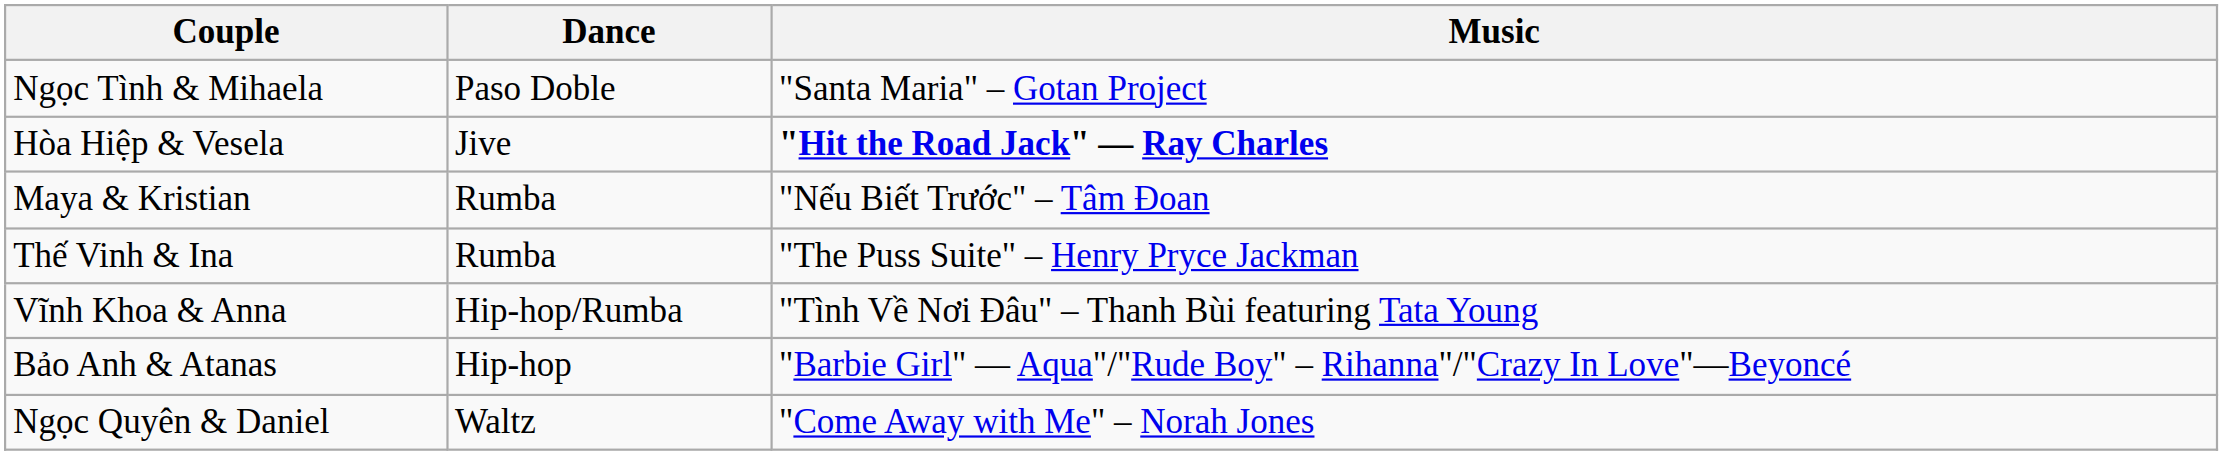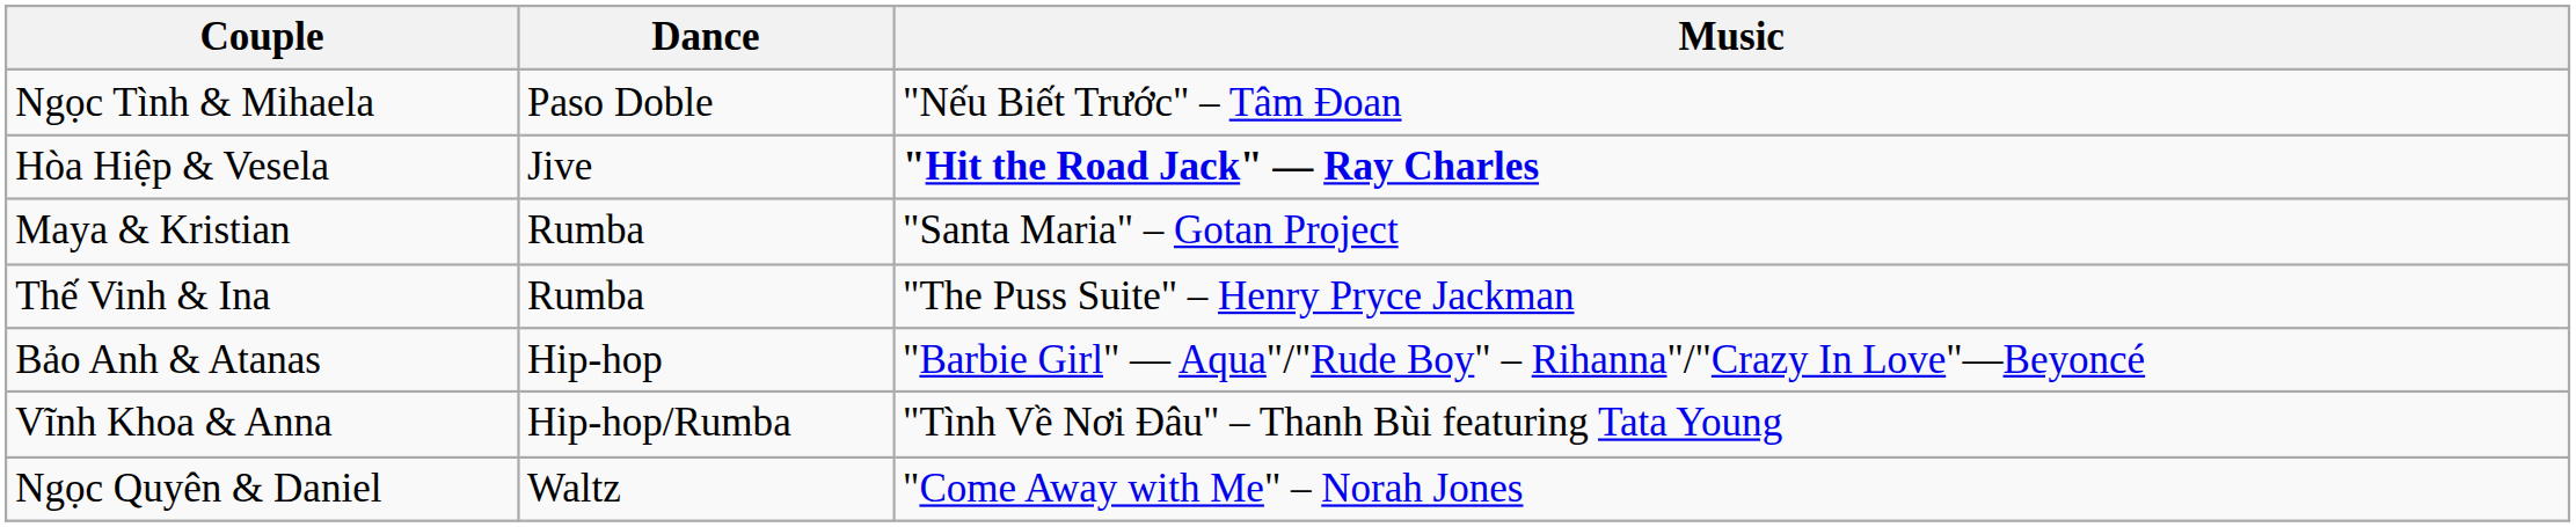Ngọc Tình & Mihaela | Music: "Santa Maria" – Gotan Project -> "Nếu Biết Trước" – Tâm Đoan
Maya & Kristian | Music: "Nếu Biết Trước" – Tâm Đoan -> "Santa Maria" – Gotan Project
rows swapped: Bảo Anh & Atanas <-> Vĩnh Khoa & Anna
